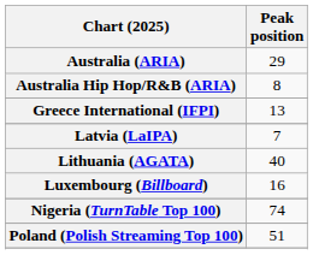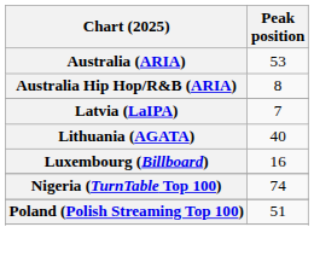Australia (ARIA) | Peak position: 29 -> 53
- row: Greece International (IFPI) | 13
